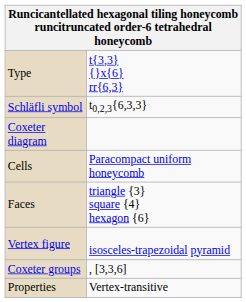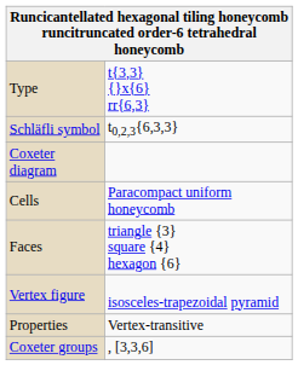rows swapped: Coxeter groups <-> Properties
